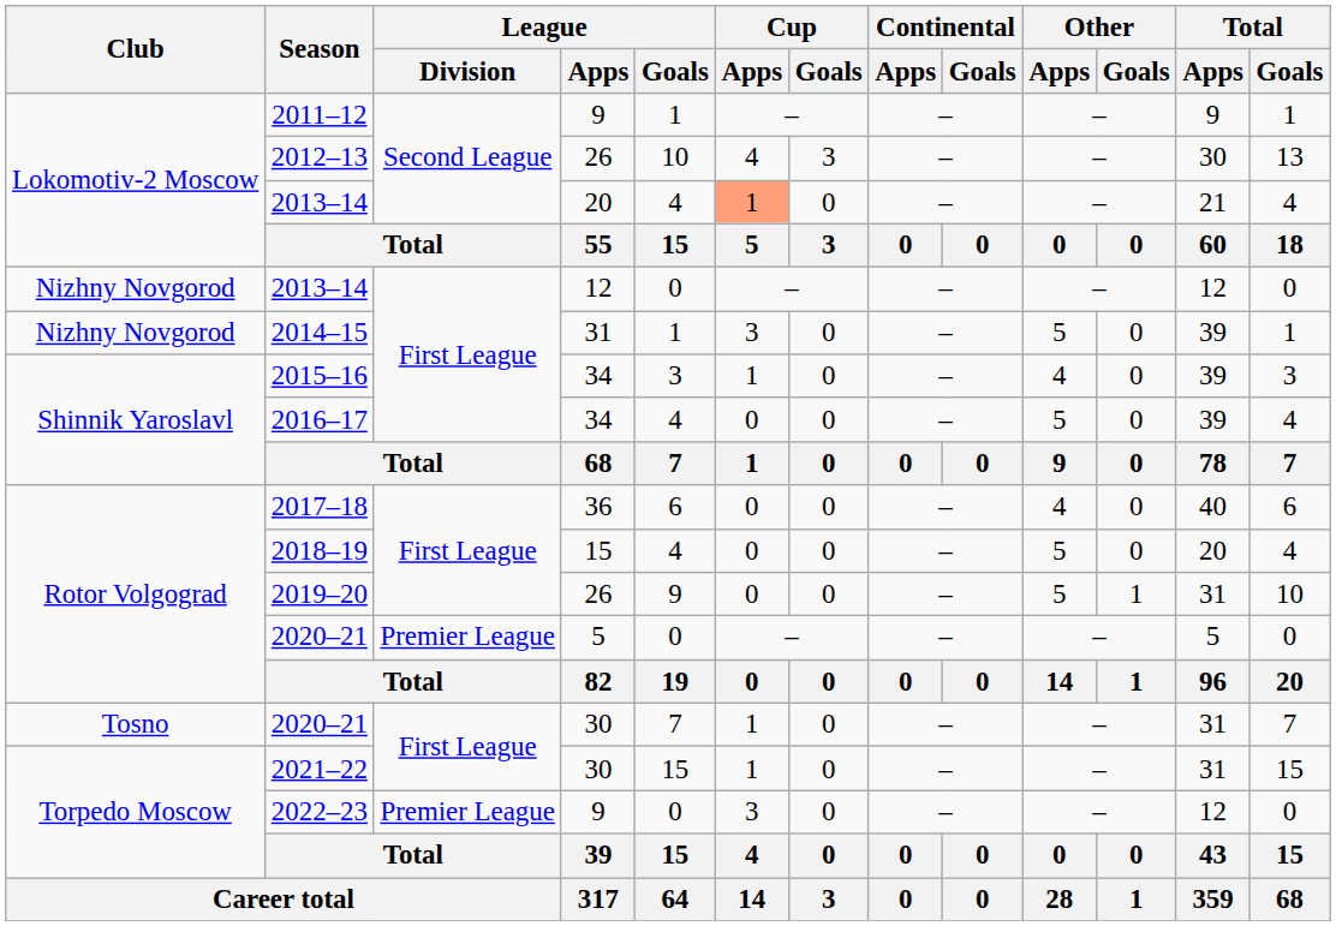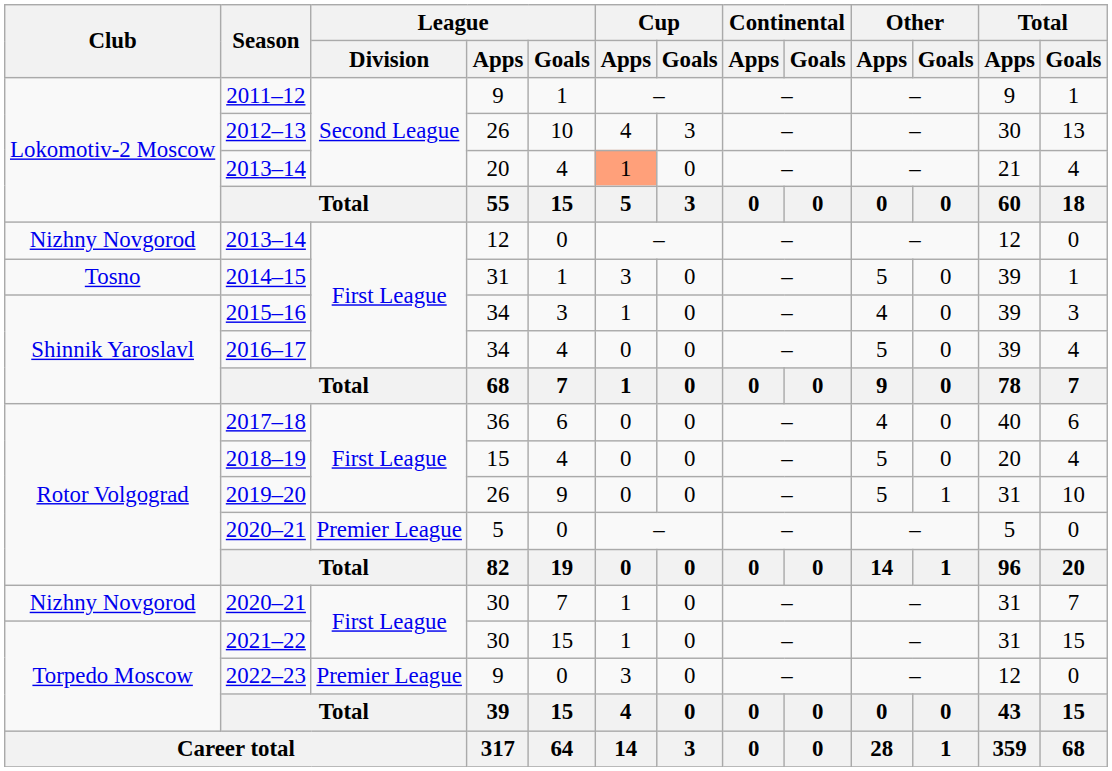2014–15 | Club: Nizhny Novgorod -> Tosno
2020–21 / 30 | Club: Tosno -> Nizhny Novgorod
